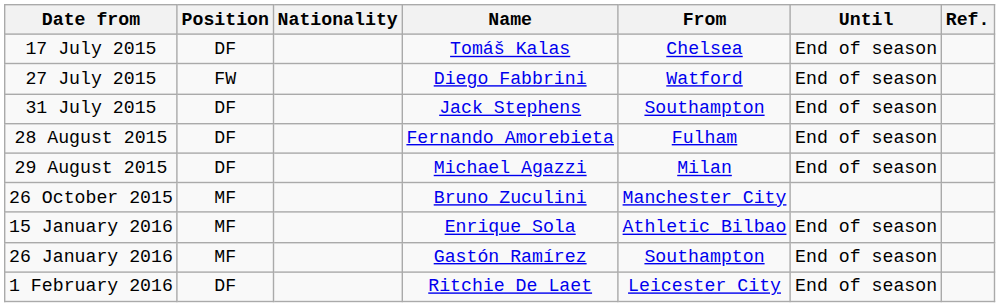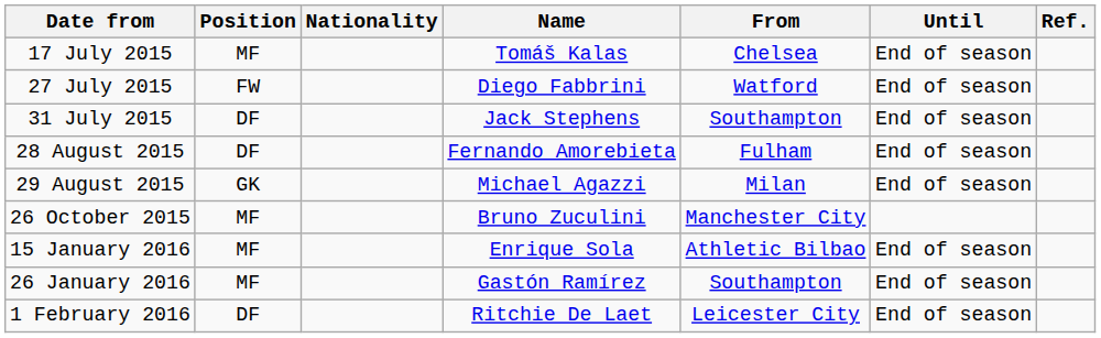17 July 2015 | Position: DF -> MF
29 August 2015 | Position: DF -> GK
